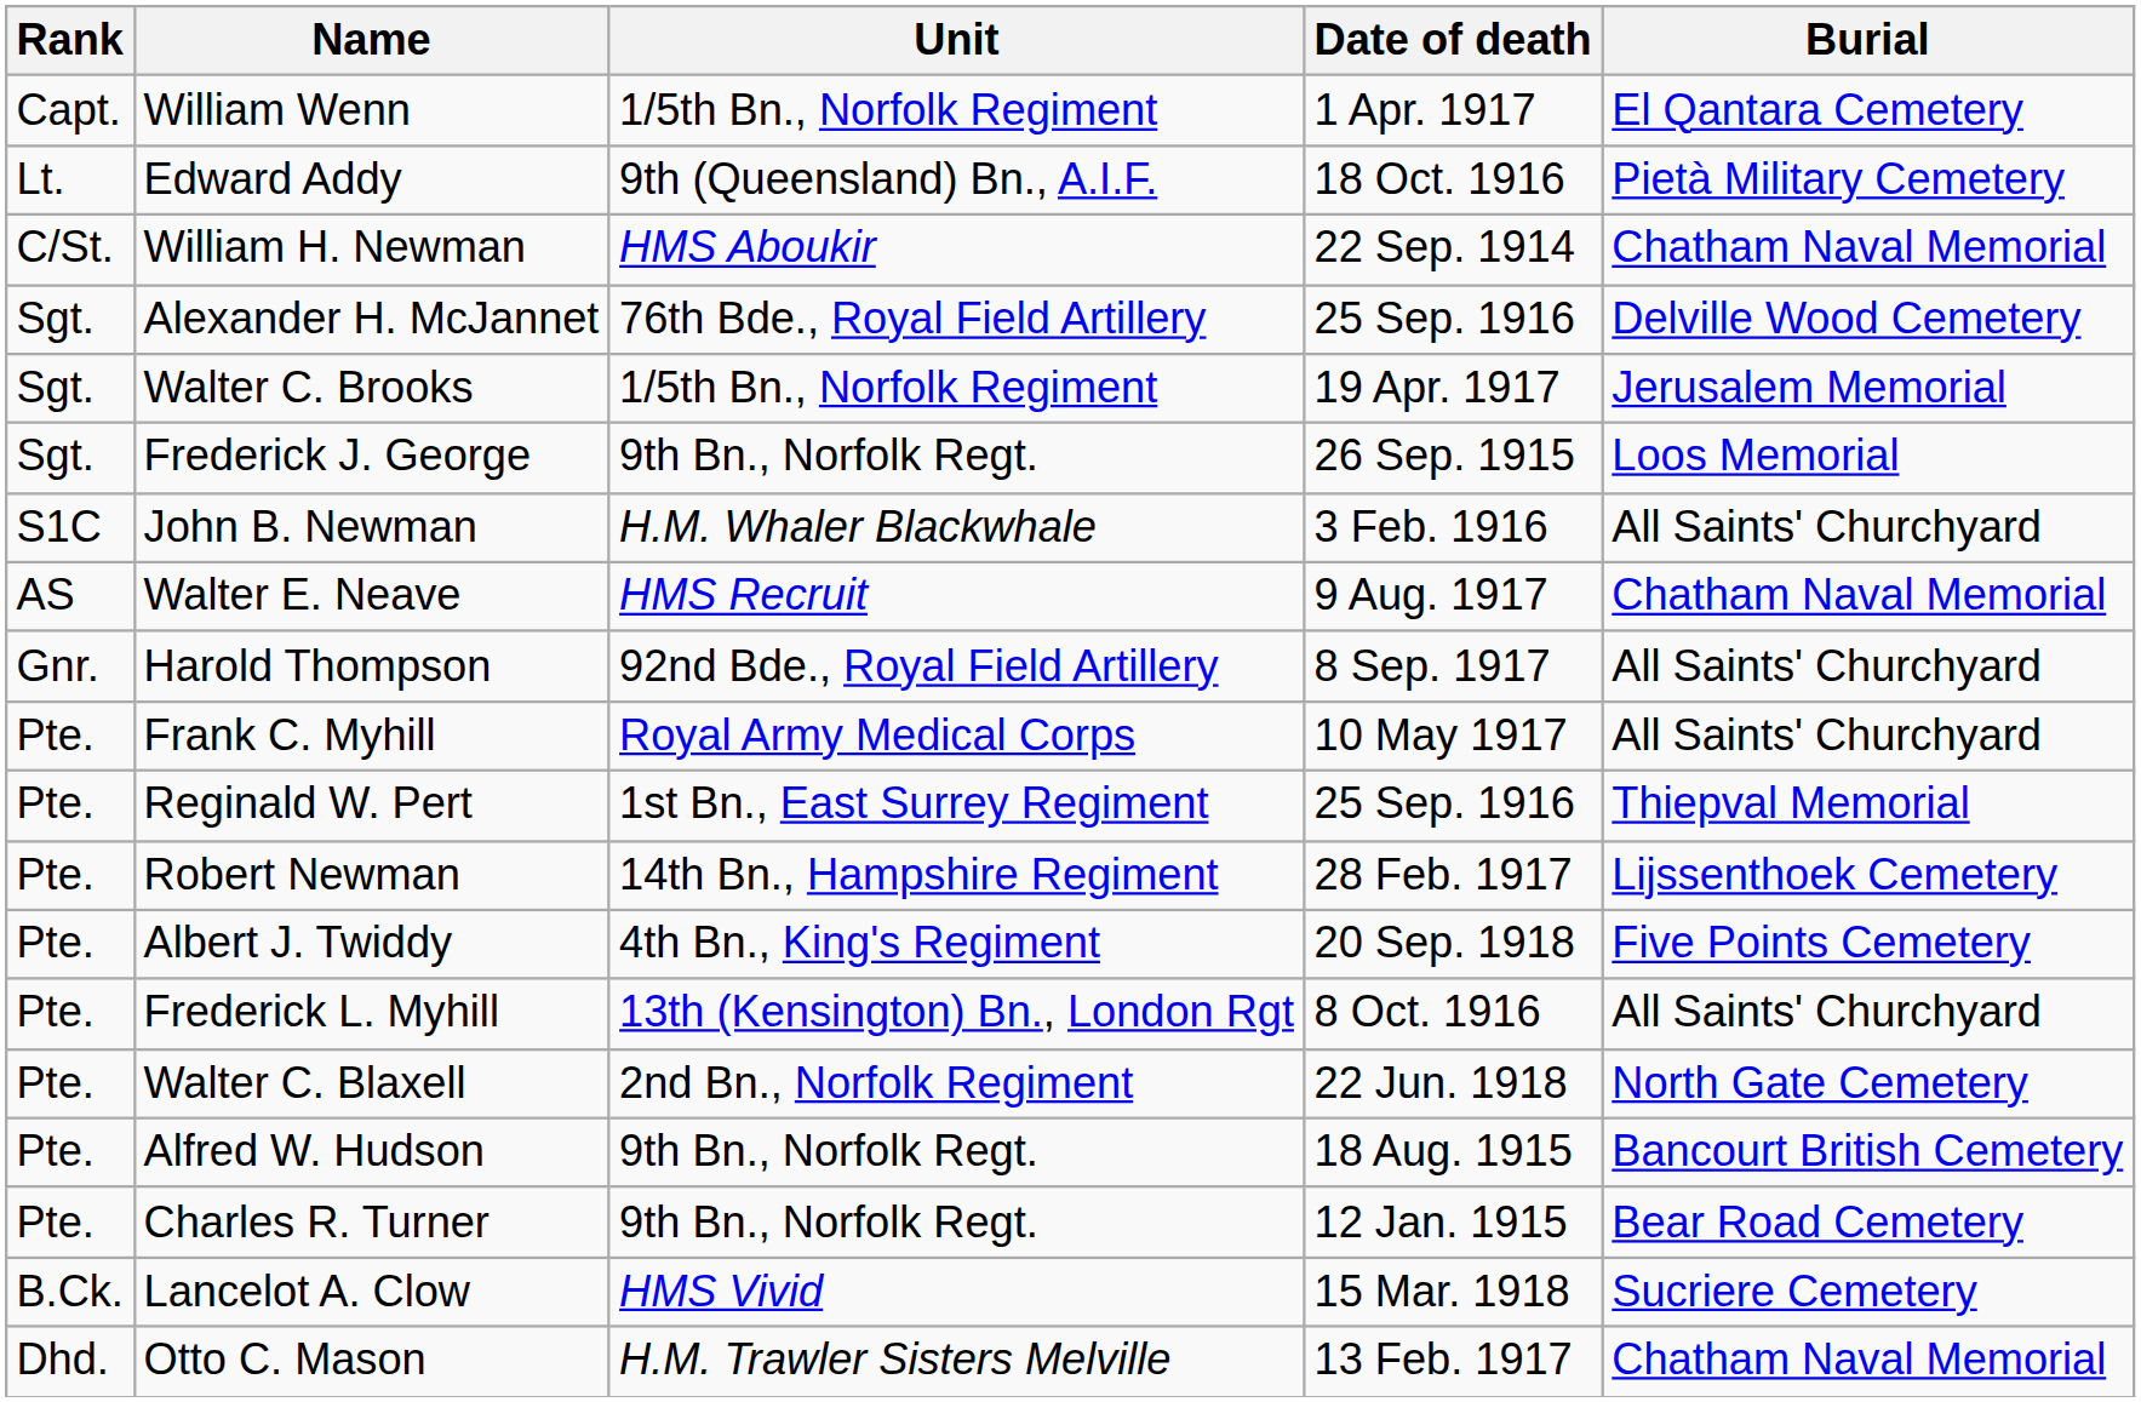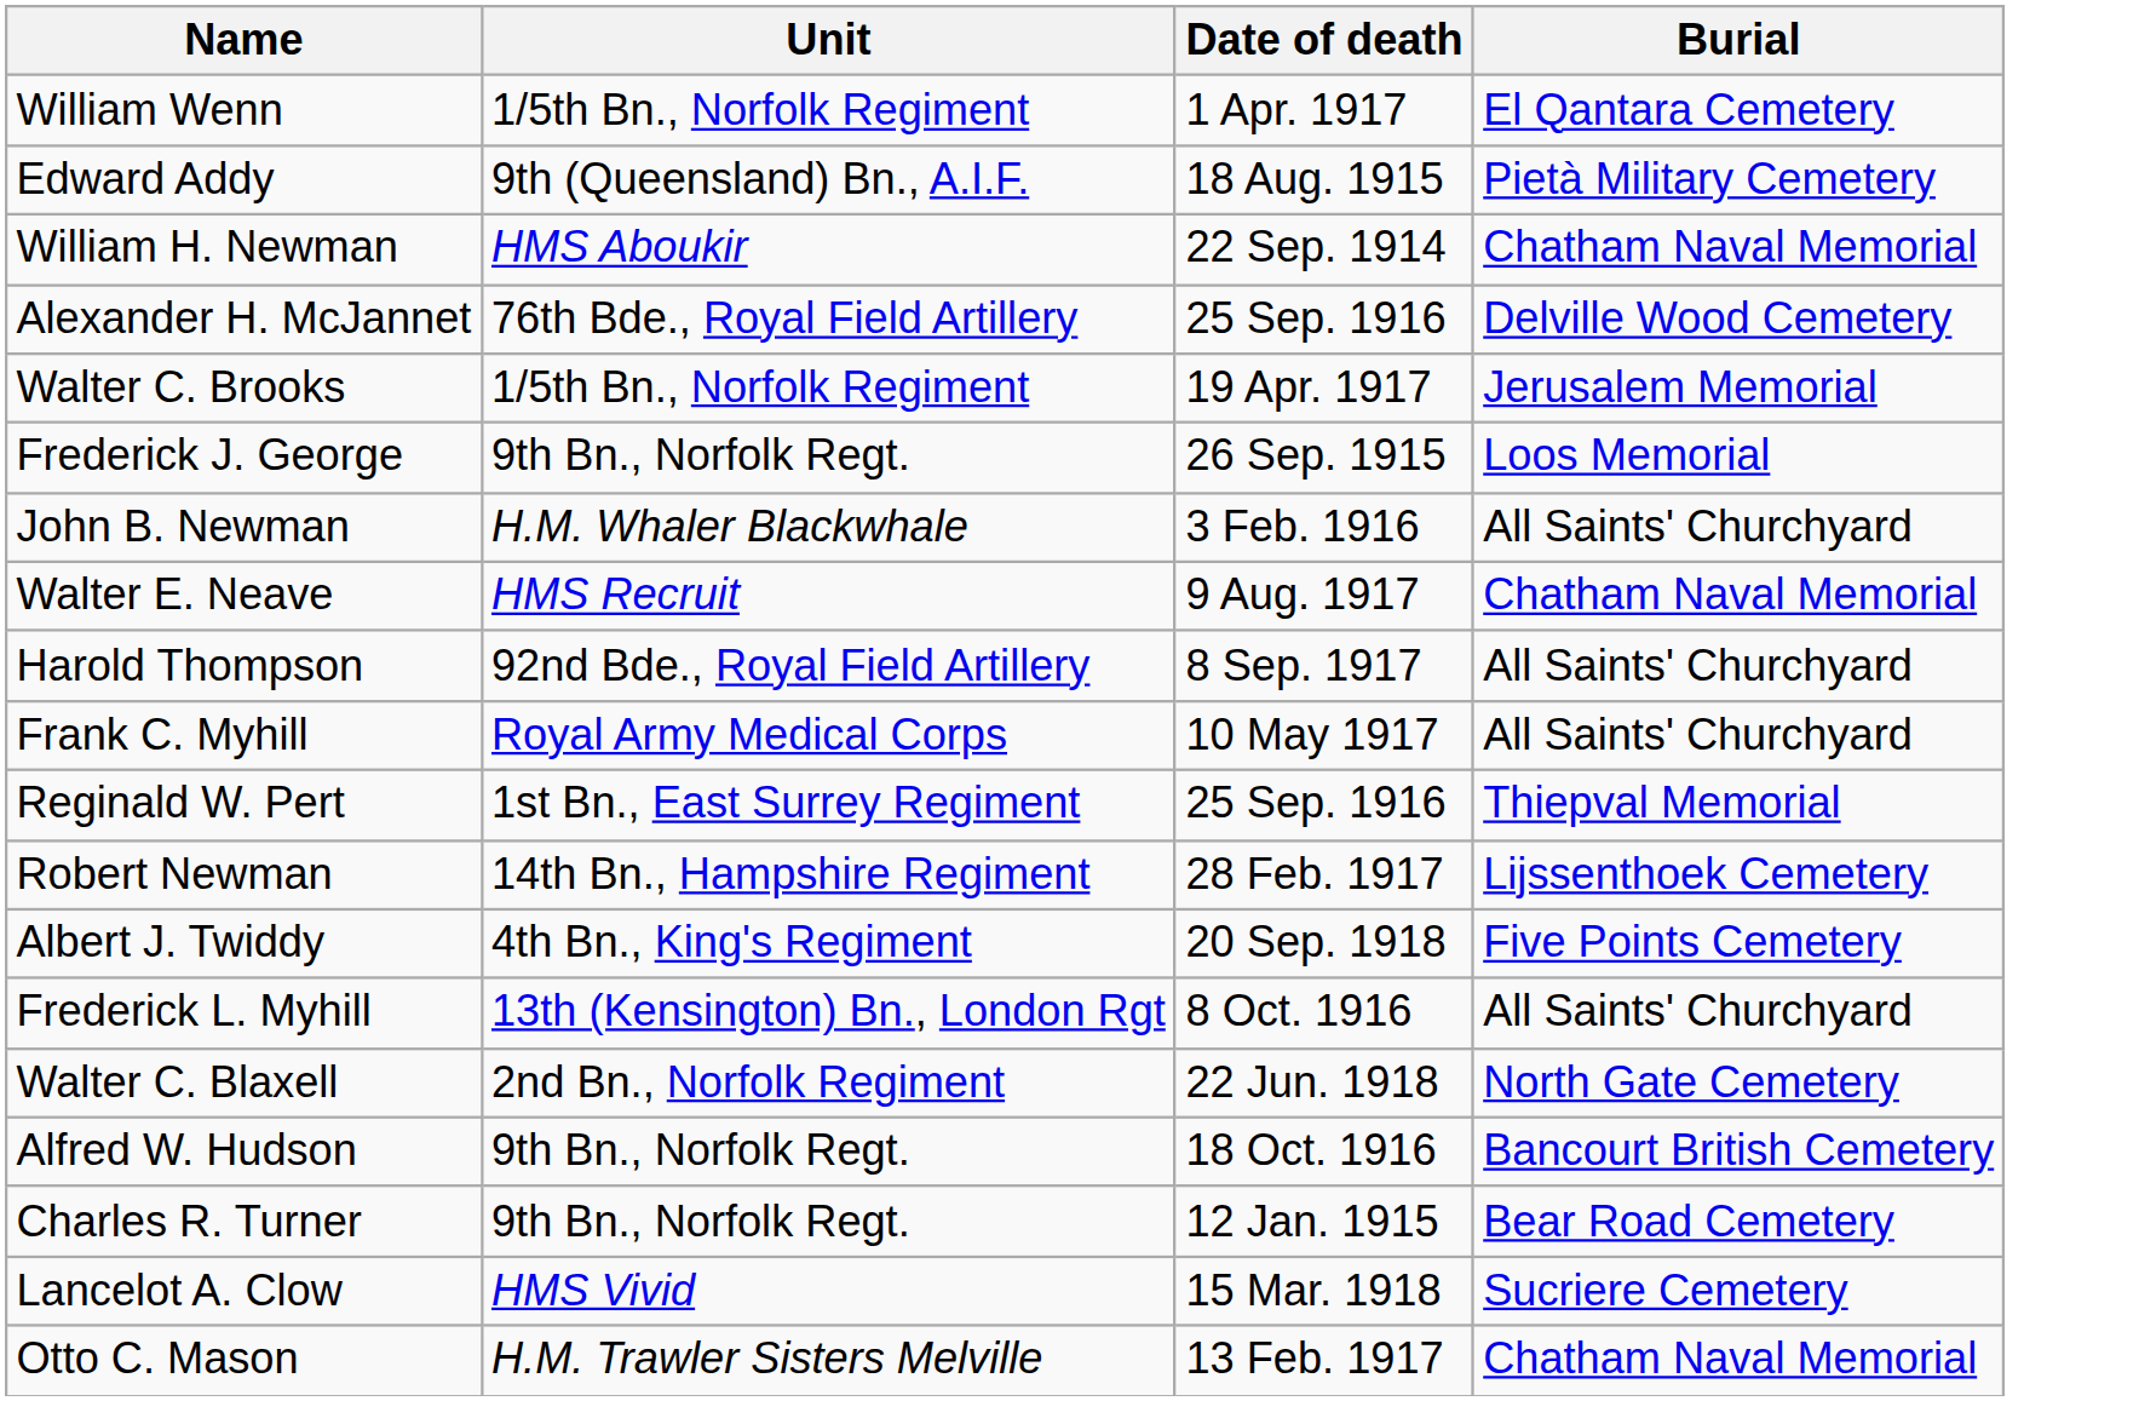- column: Rank | Capt. | Lt. | C/St. | Sgt. | Sgt. | Sgt. | S1C | AS | Gnr. | Pte. | Pte. | Pte. | Pte. | Pte. | Pte. | Pte. | Pte. | B.Ck. | Dhd.
Edward Addy | Date of death: 18 Oct. 1916 -> 18 Aug. 1915
Alfred W. Hudson | Date of death: 18 Aug. 1915 -> 18 Oct. 1916
